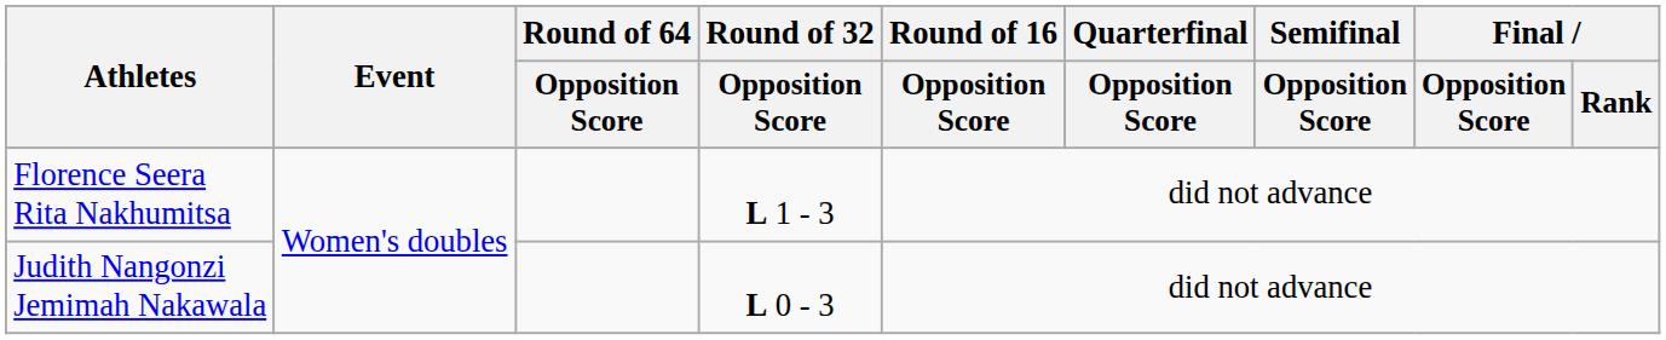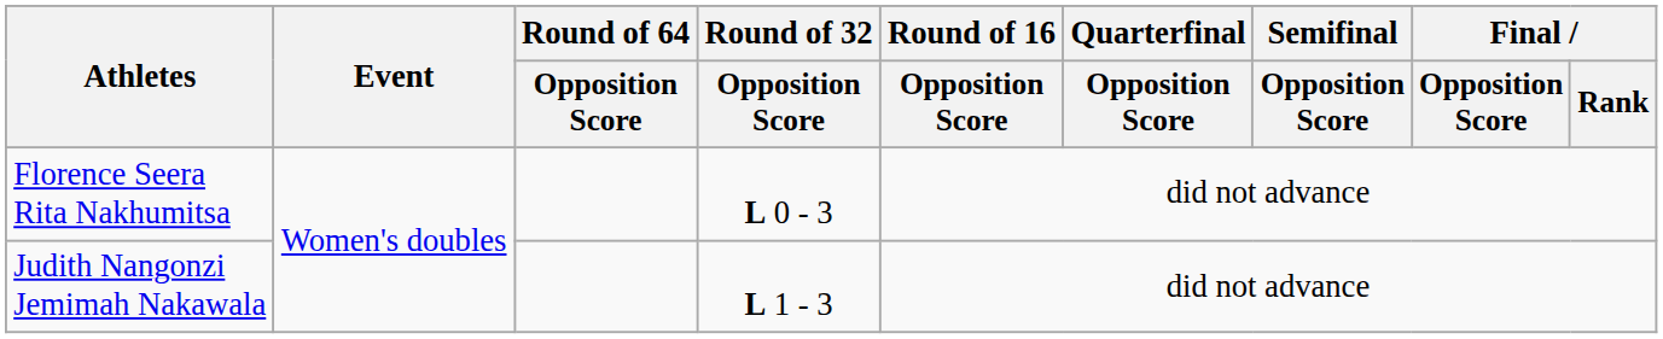Florence Seera Rita Nakhumitsa | Round of 32 / Opposition Score: L 1 - 3 -> L 0 - 3
Judith Nangonzi Jemimah Nakawala | Round of 32 / Opposition Score: L 0 - 3 -> L 1 - 3
